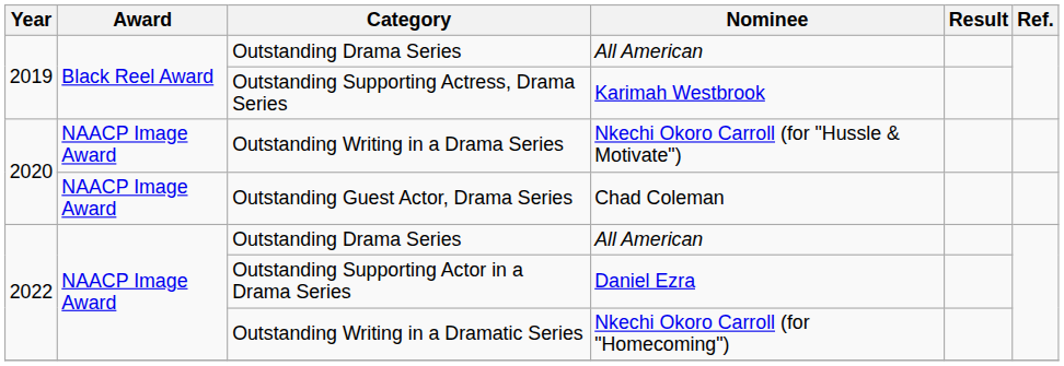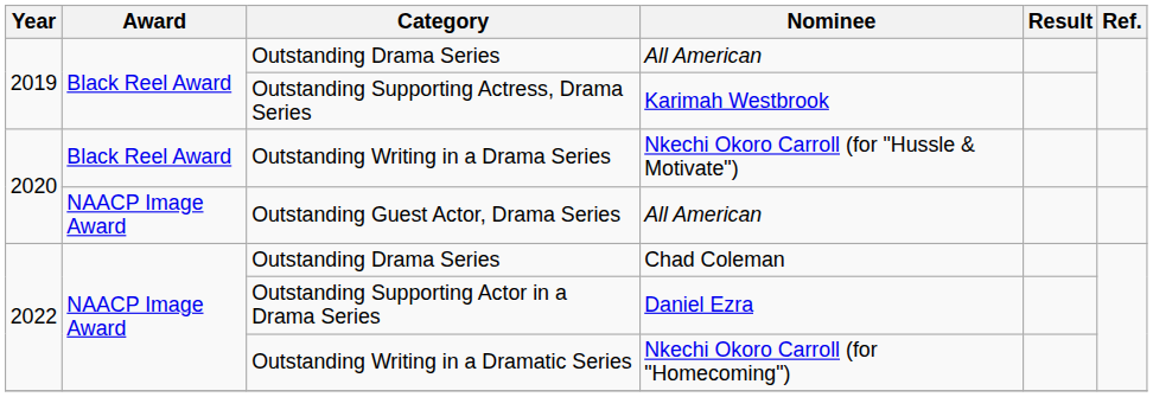Outstanding Writing in a Drama Series | Award: NAACP Image Award -> Black Reel Award
Outstanding Guest Actor, Drama Series | Nominee: Chad Coleman -> All American
2022 / Outstanding Drama Series | Nominee: All American -> Chad Coleman
